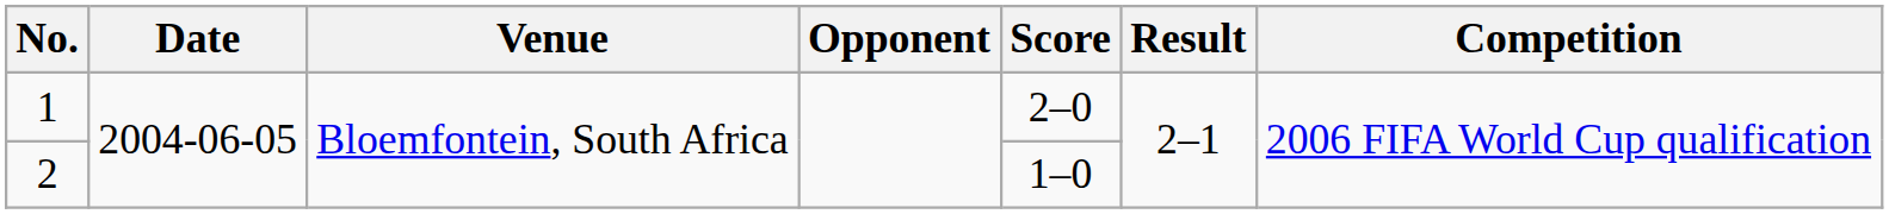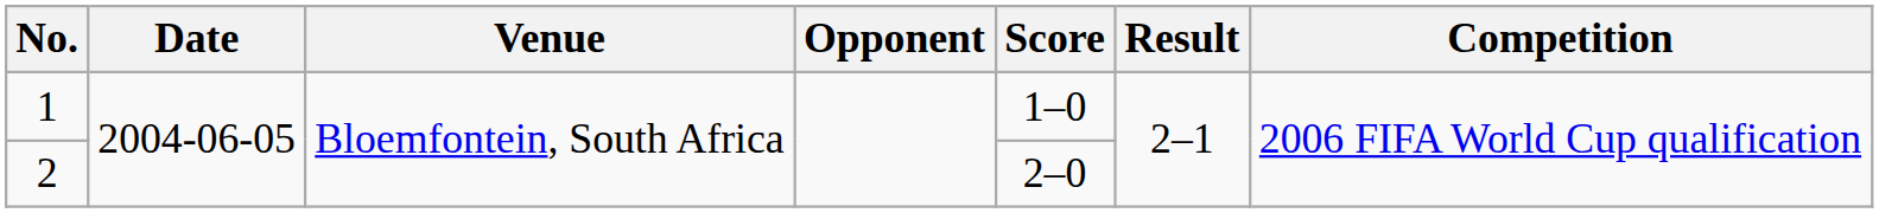1 | Score: 2–0 -> 1–0
2 | Score: 1–0 -> 2–0
